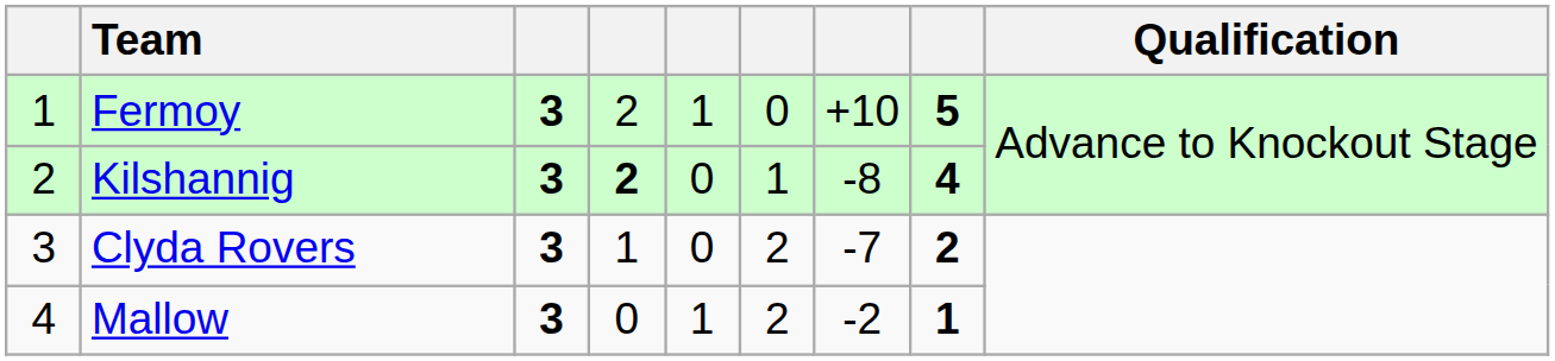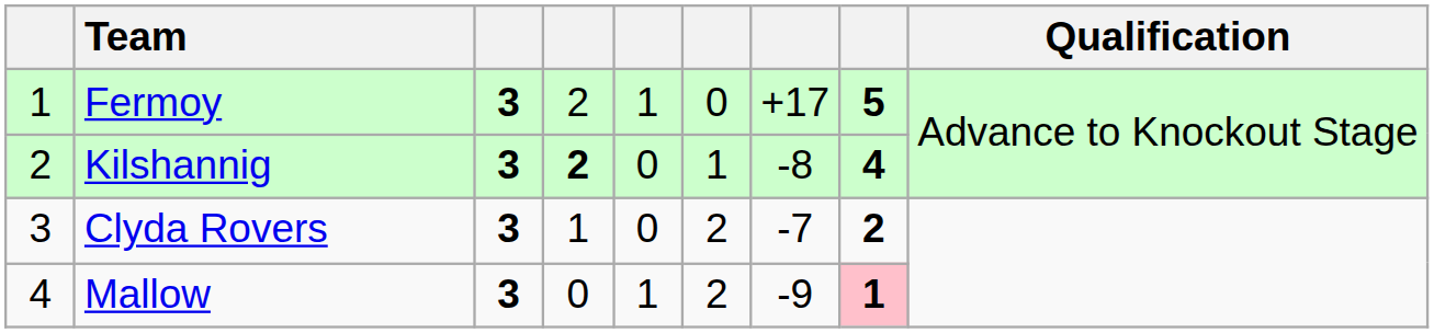Fermoy | column 7: +10 -> +17
Mallow | column 7: -2 -> -9
Mallow | column 8: no background -> pink background
